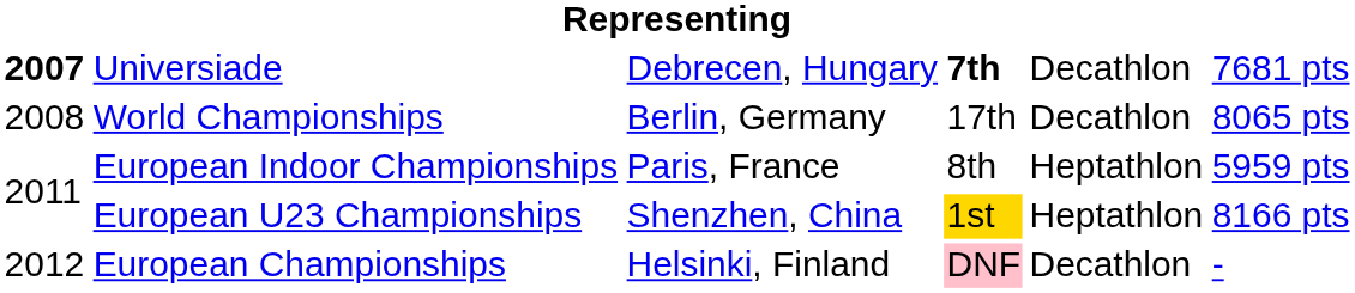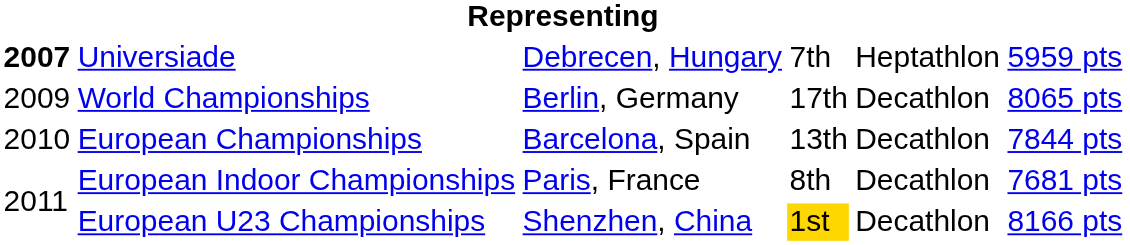Debrecen, Hungary | column 4: bold -> normal
Debrecen, Hungary | column 5: Decathlon -> Heptathlon
Debrecen, Hungary | column 6: 7681 pts -> 5959 pts
Berlin, Germany | column 1: 2008 -> 2009
+ row: 2010 | European Championships | Barcelona, Spain | 13th | Decathlon | 7844 pts
Paris, France | column 5: Heptathlon -> Decathlon
Paris, France | column 6: 5959 pts -> 7681 pts
Shenzhen, China | column 5: Heptathlon -> Decathlon
- row: 2012 | European Championships | Helsinki, Finland | DNF | Decathlon | -
